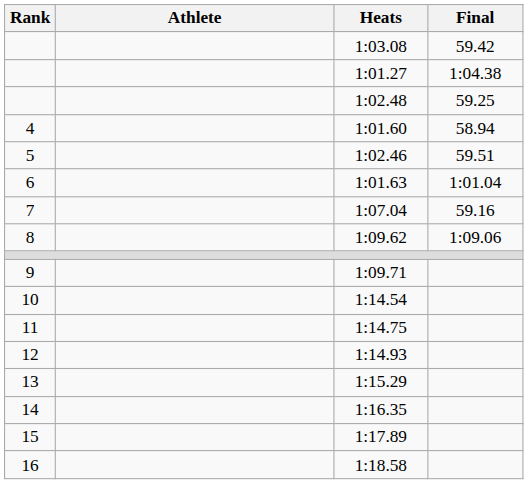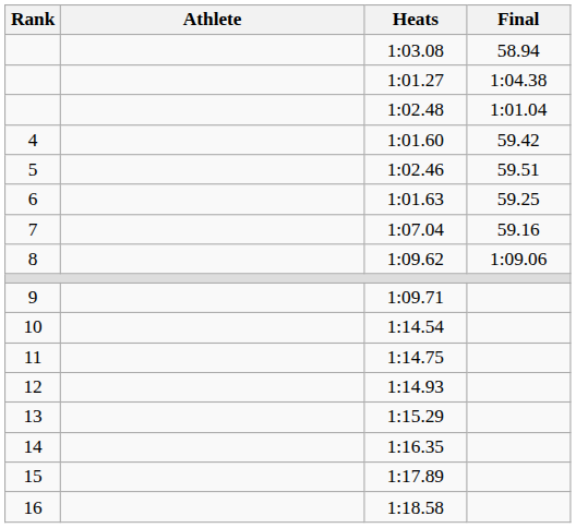1:03.08 | Final: 59.42 -> 58.94
1:02.48 | Final: 59.25 -> 1:01.04
1:01.60 | Final: 58.94 -> 59.42
1:01.63 | Final: 1:01.04 -> 59.25
